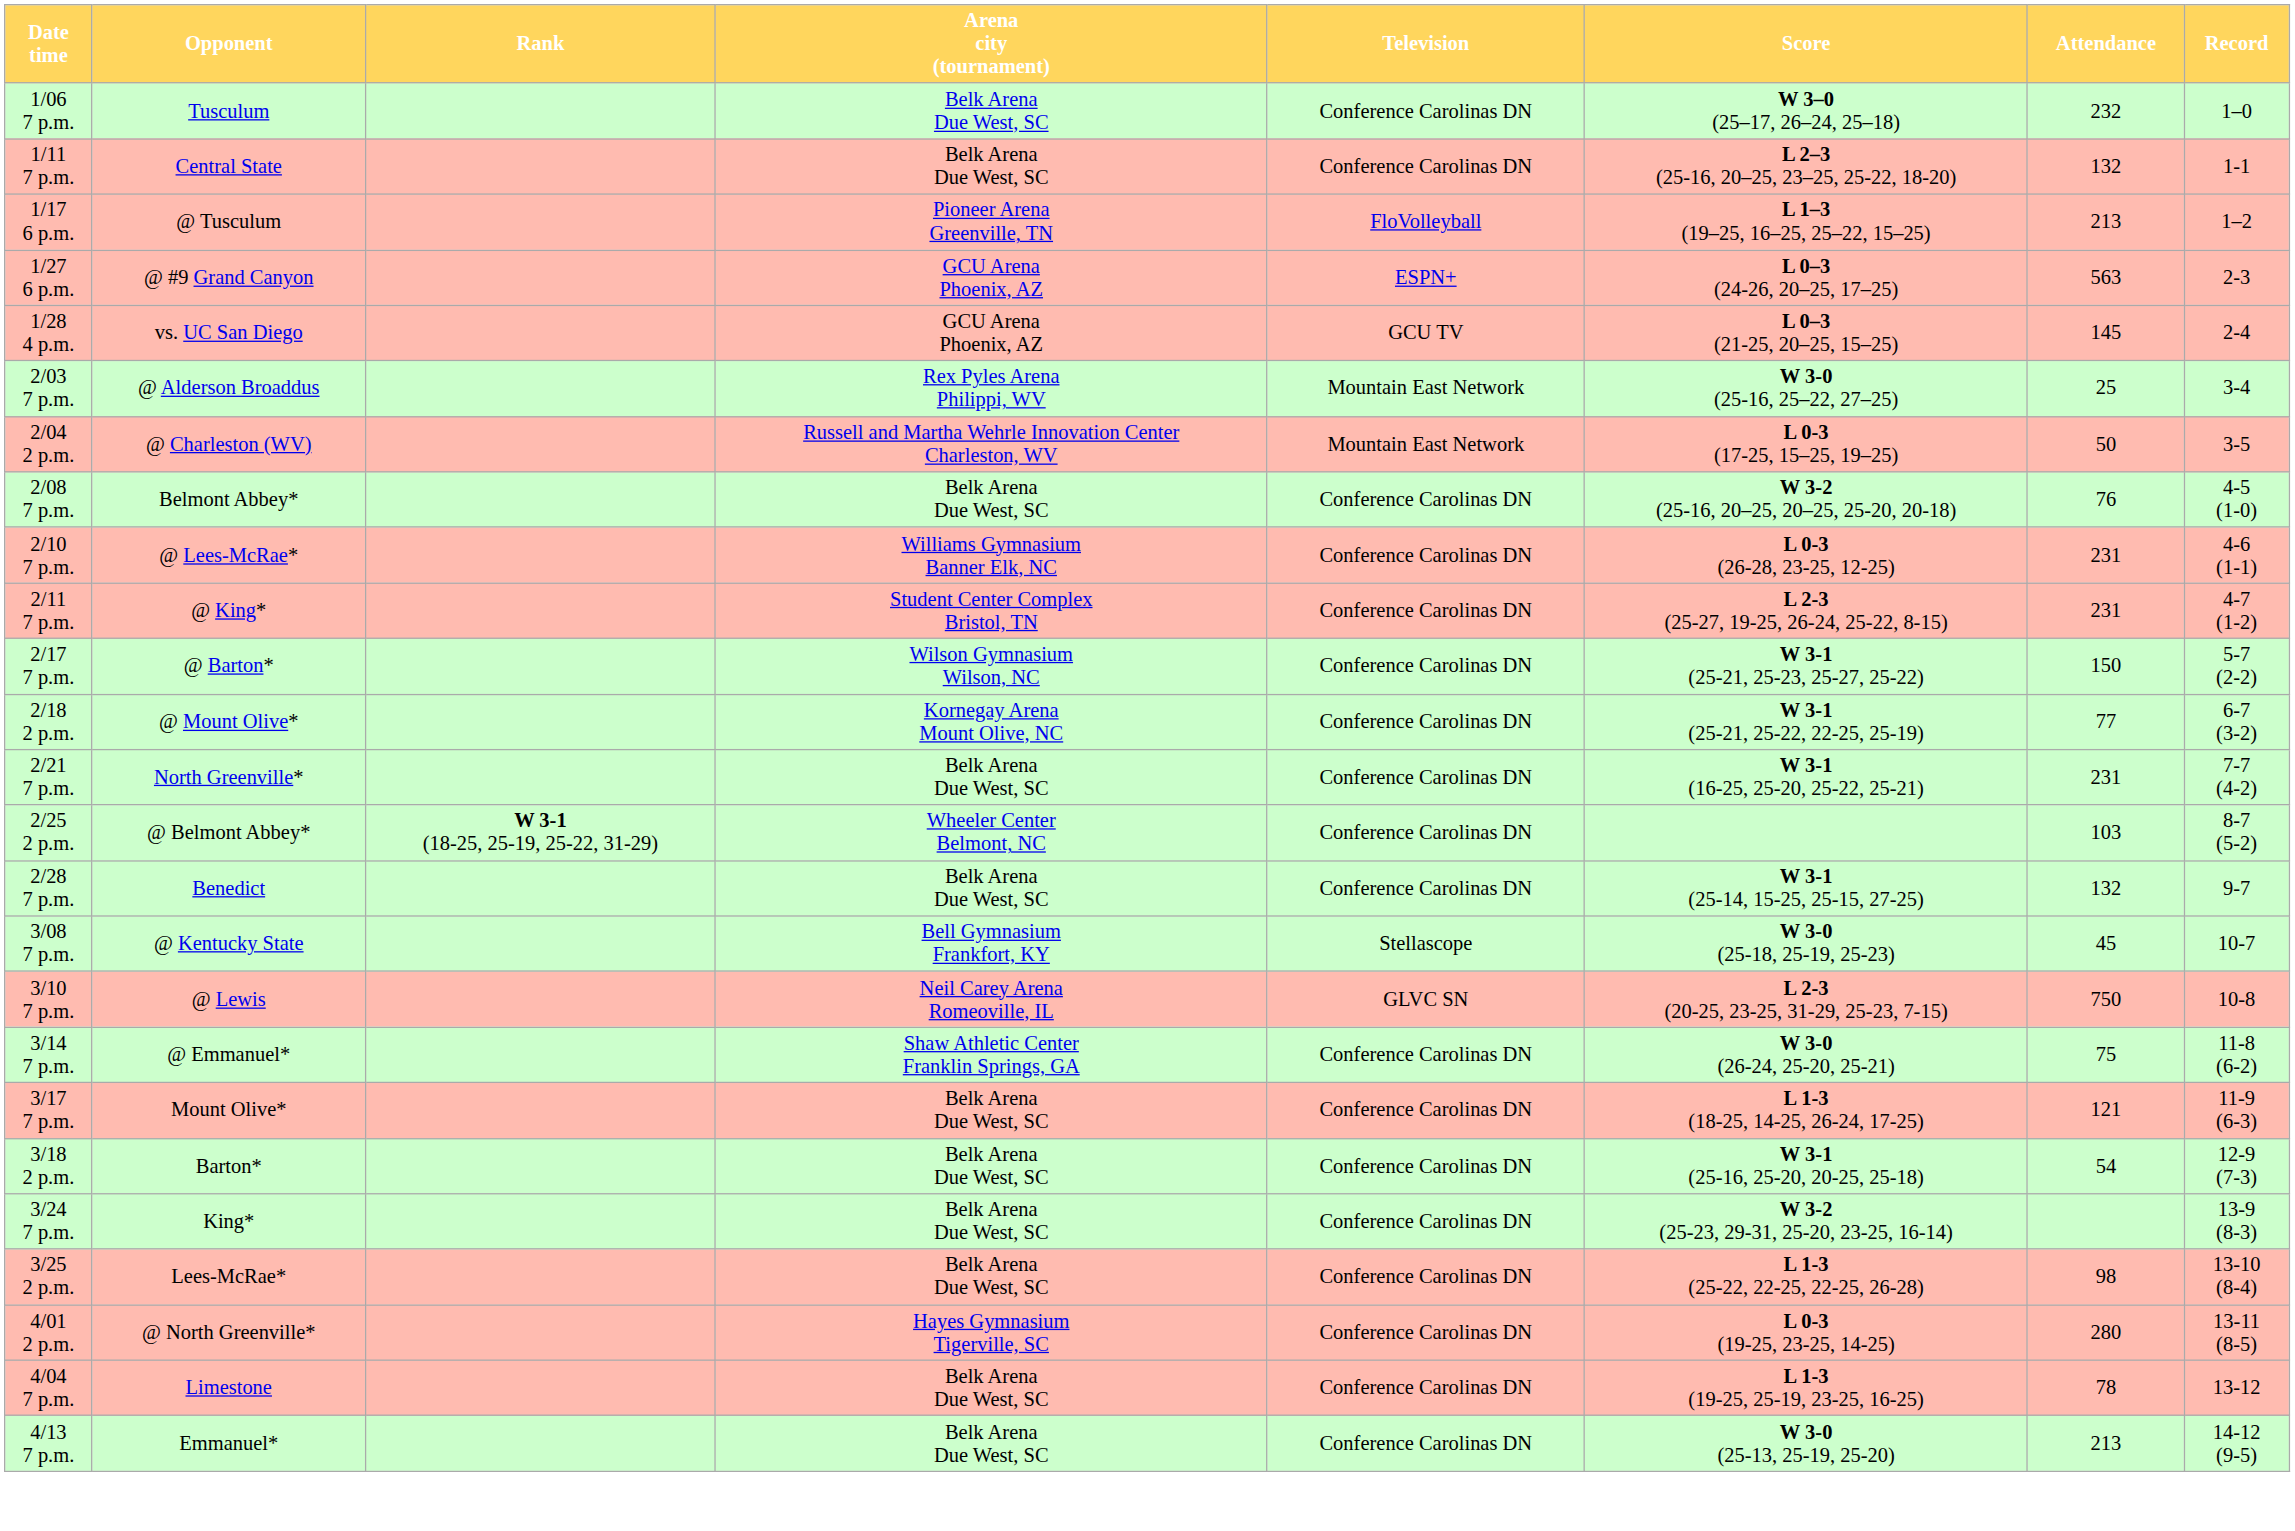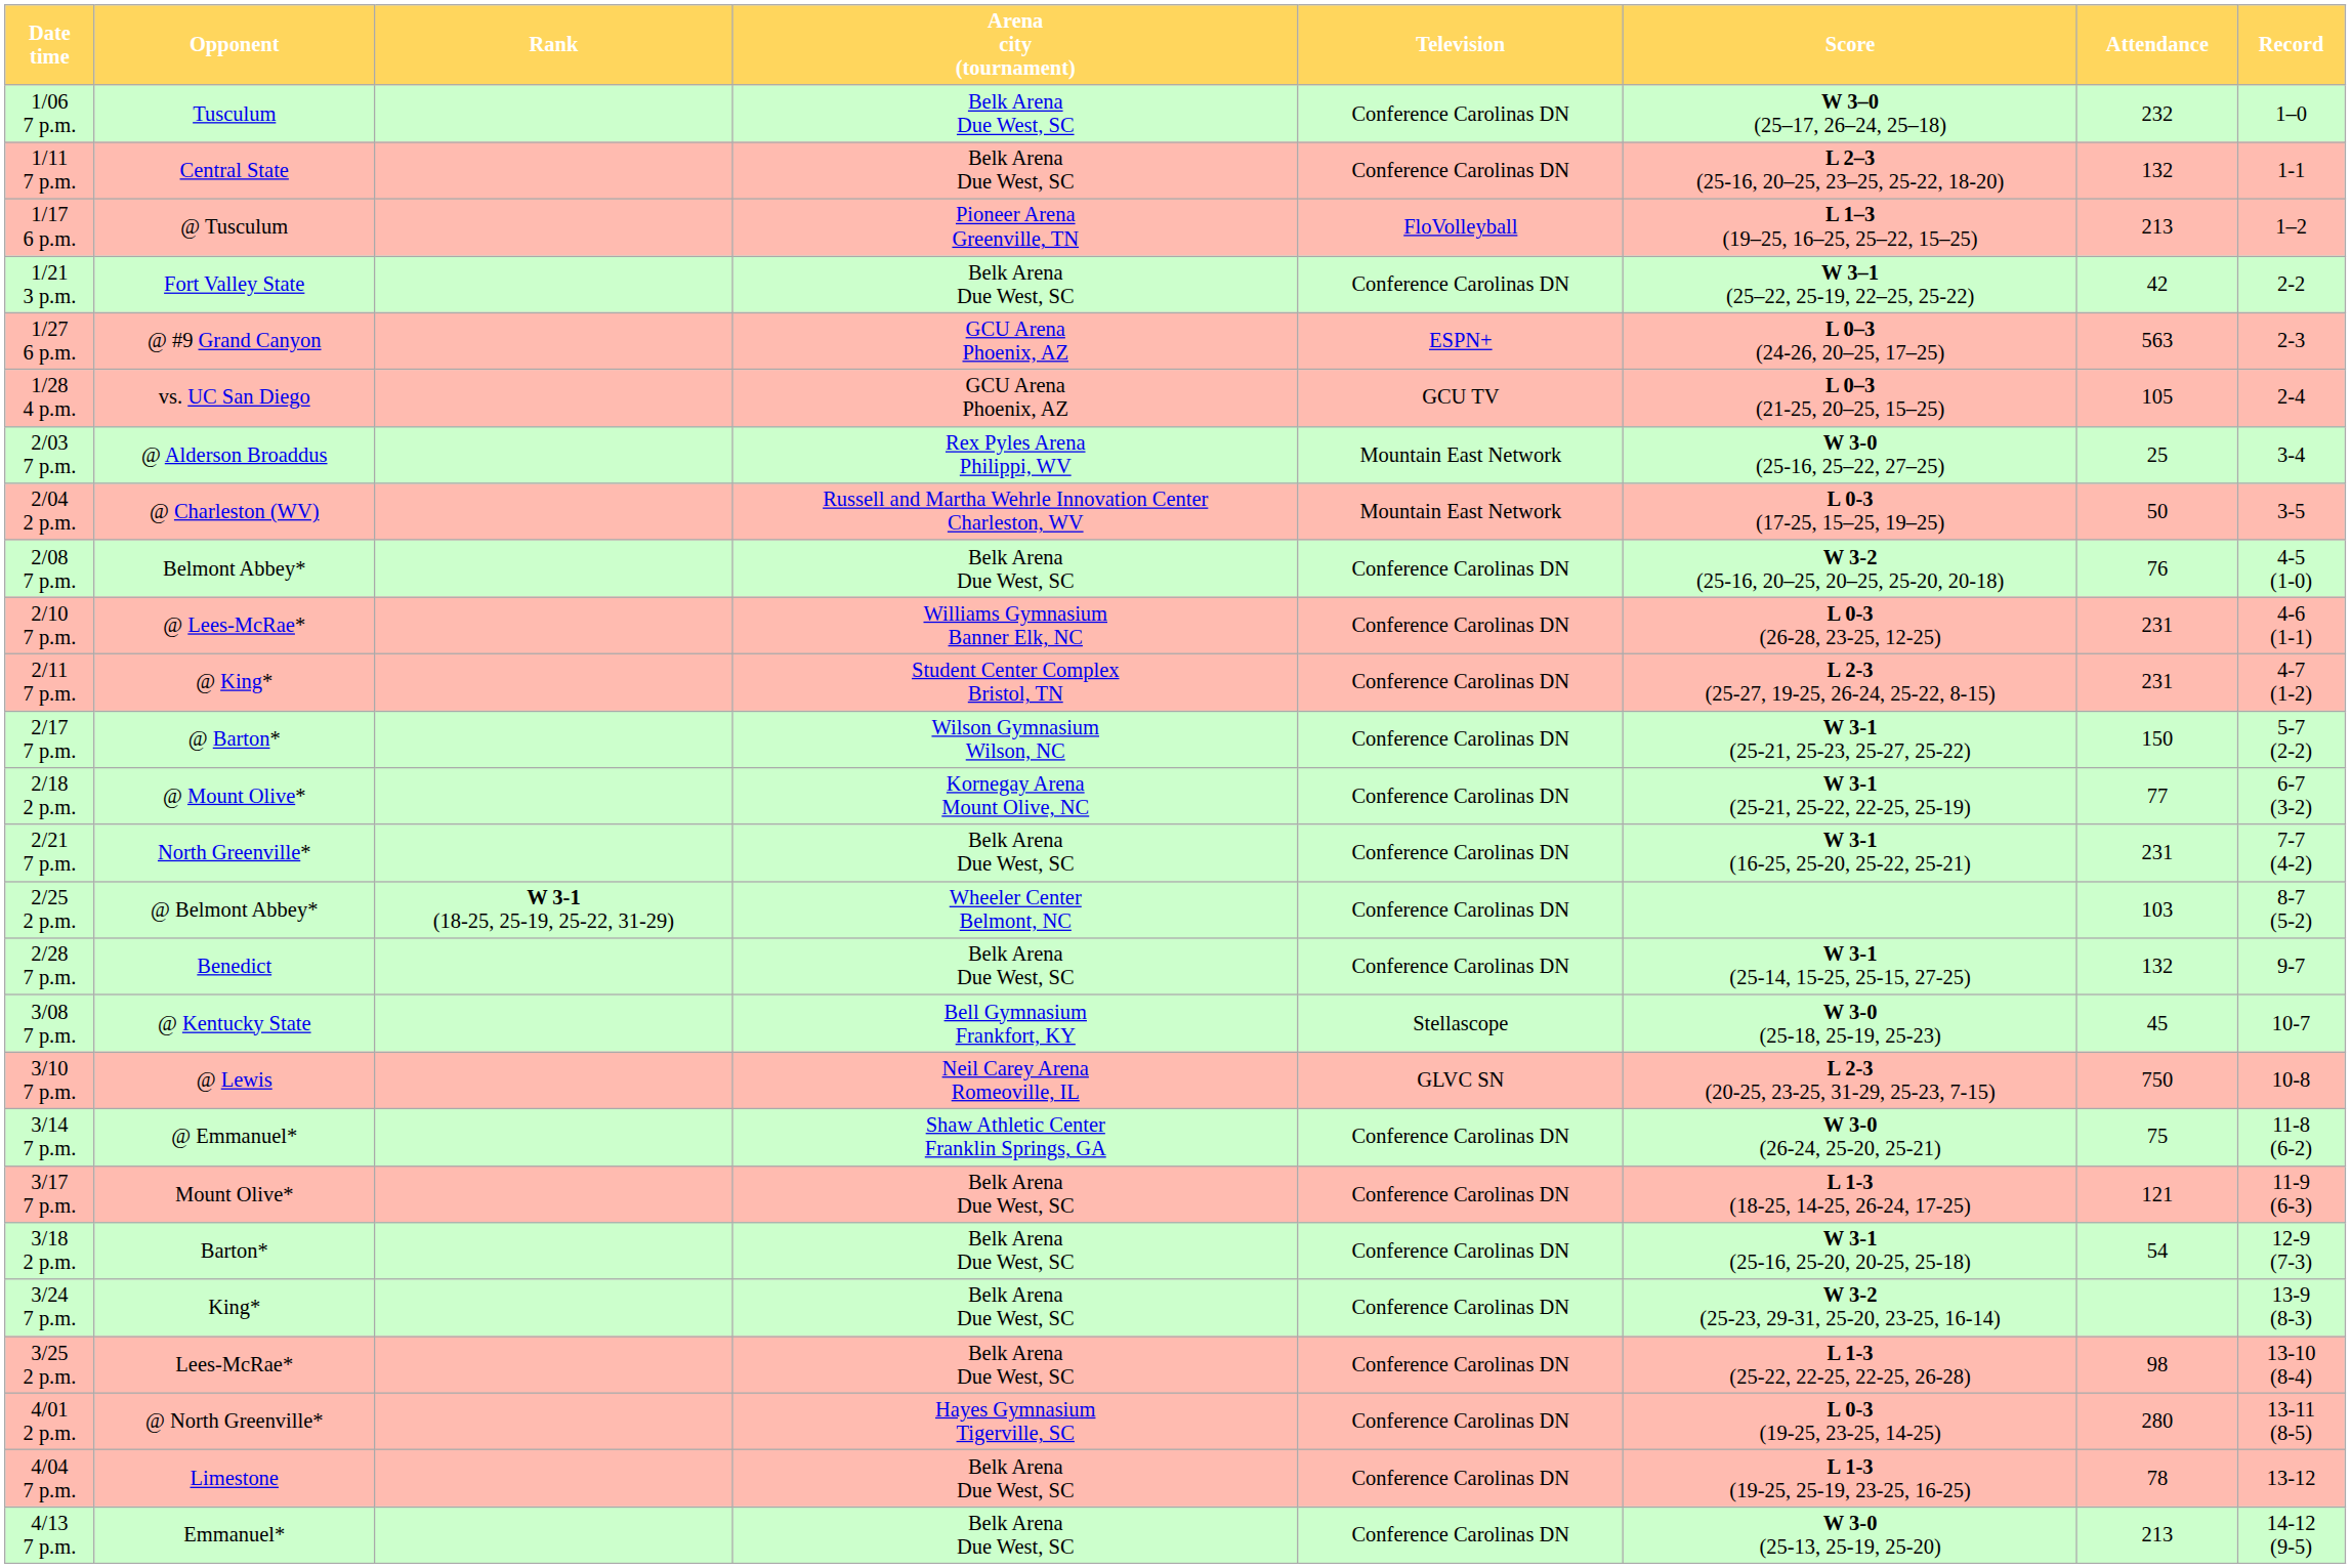+ row: 1/21 3 p.m. | Fort Valley State | Belk Arena Due West, SC | Conference Carolinas DN | W 3–1 (25–22, 25-19, 22–25, 25-22) | 42 | 2-2
1/28 4 p.m. | Attendance: 145 -> 105
